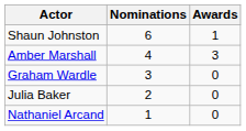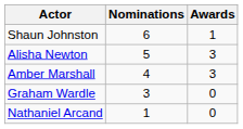+ row: Alisha Newton | 5 | 3
- row: Julia Baker | 2 | 0
